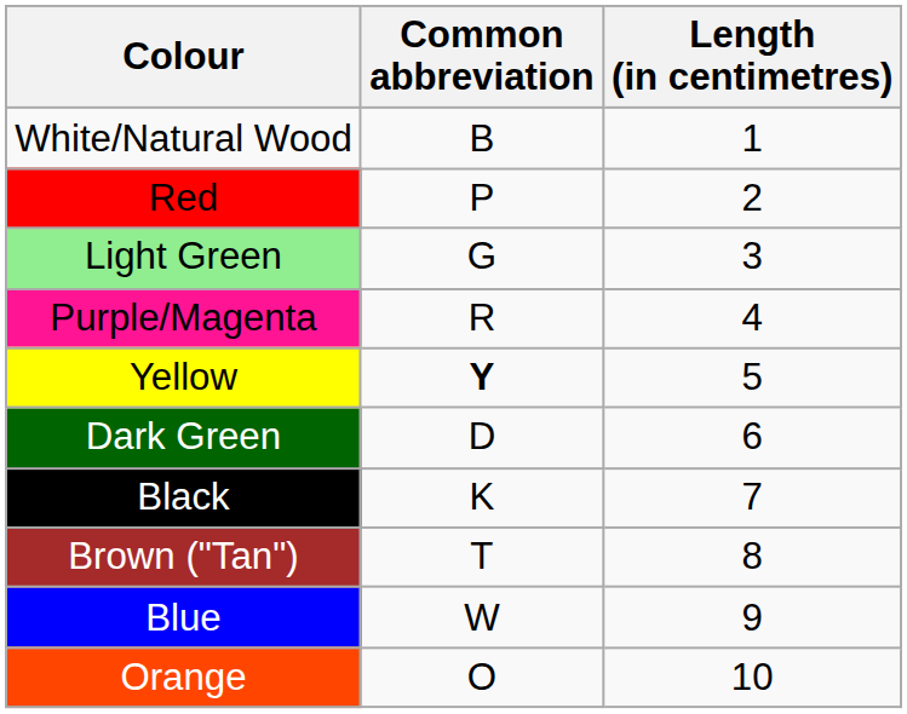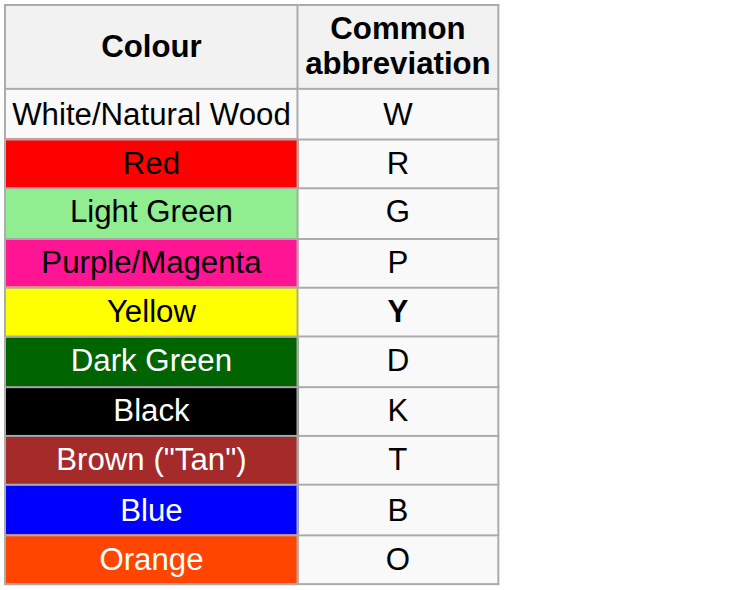- column: Length (in centimetres) | 1 | 2 | 3 | 4 | 5 | 6 | 7 | 8 | 9 | 10
White/Natural Wood | Common abbreviation: B -> W
Red | Common abbreviation: P -> R
Purple/Magenta | Common abbreviation: R -> P
Blue | Common abbreviation: W -> B
